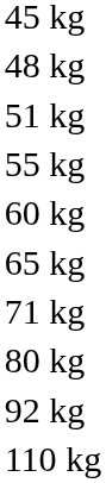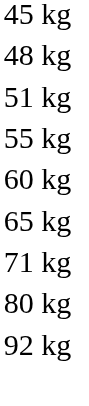- row: 110 kg
